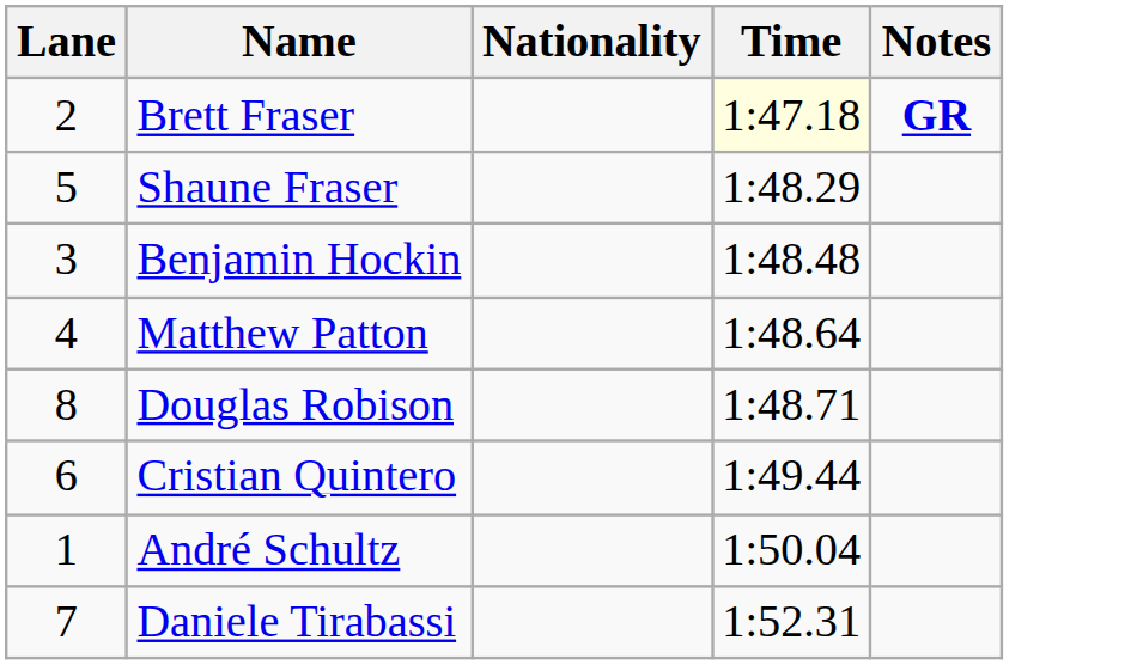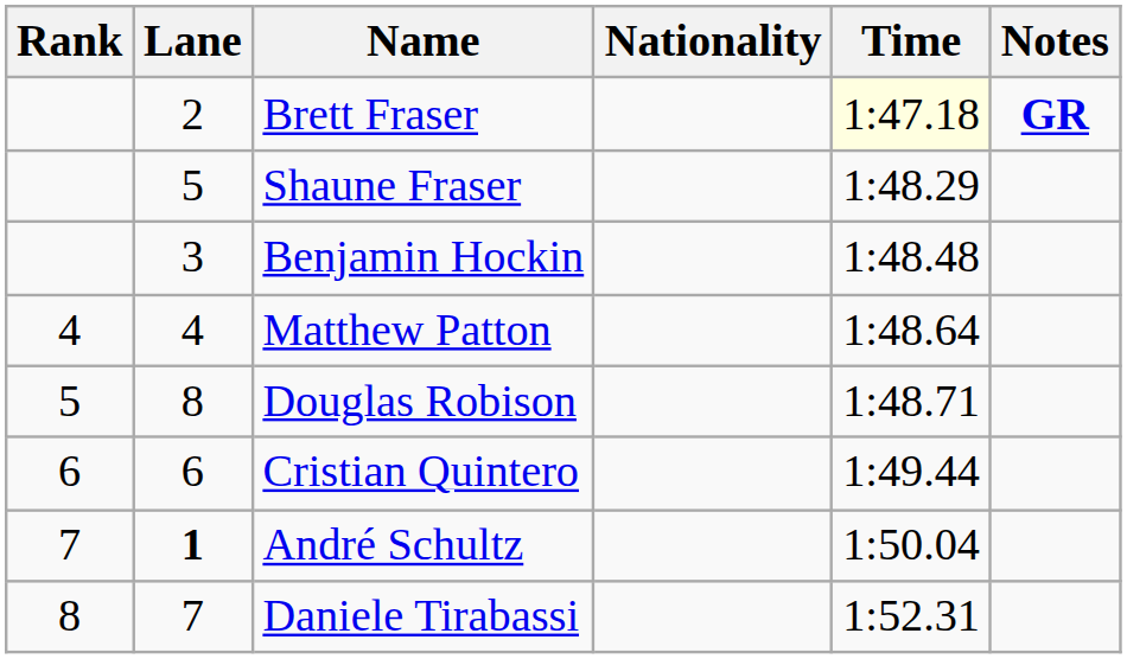+ column: Rank | 4 | 5 | 6 | 7 | 8
André Schultz | Lane: normal -> bold
